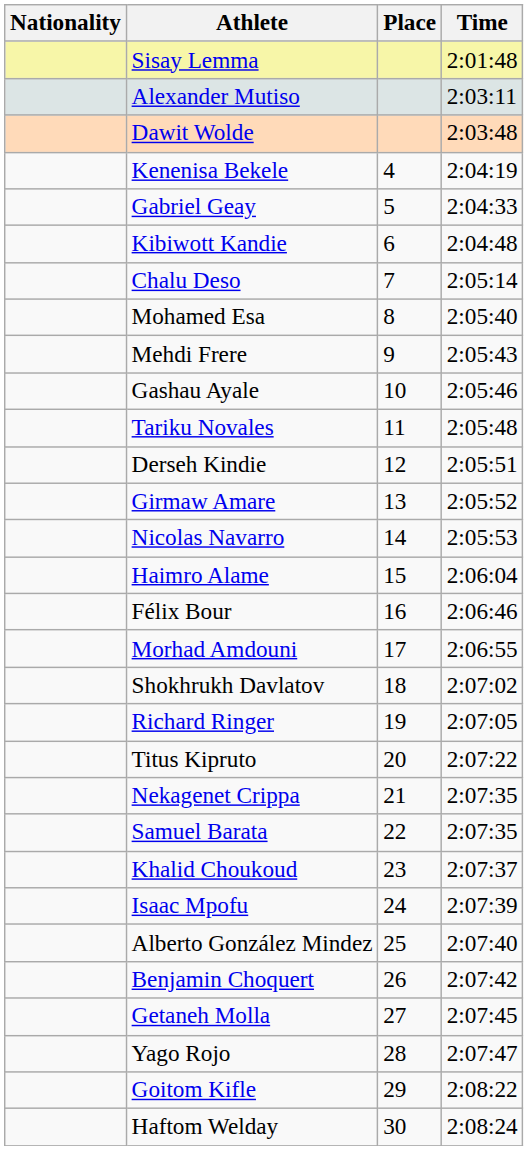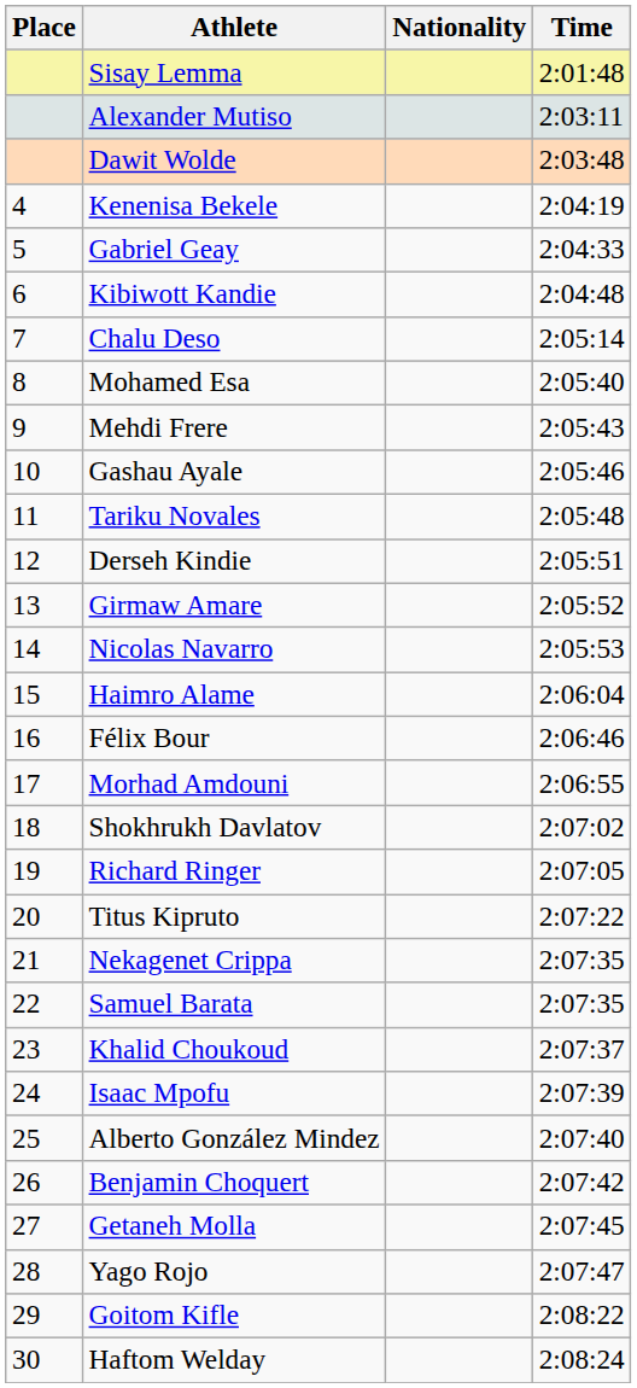columns swapped: Place <-> Nationality
